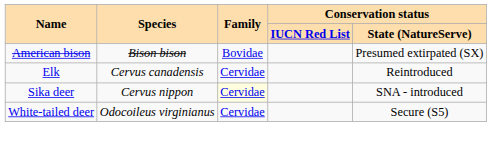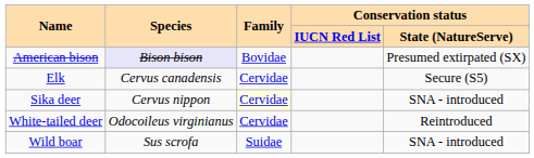American bison | Species: no background -> lavender background
Elk | Conservation status / State (NatureServe): Reintroduced -> Secure (S5)
White-tailed deer | Conservation status / State (NatureServe): Secure (S5) -> Reintroduced
+ row: Wild boar | Sus scrofa | Suidae | SNA - introduced
